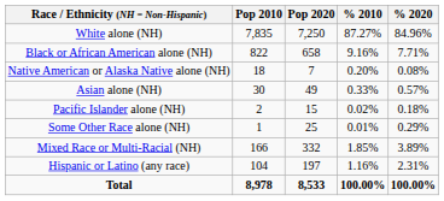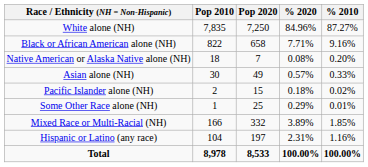columns swapped: % 2010 <-> % 2020
